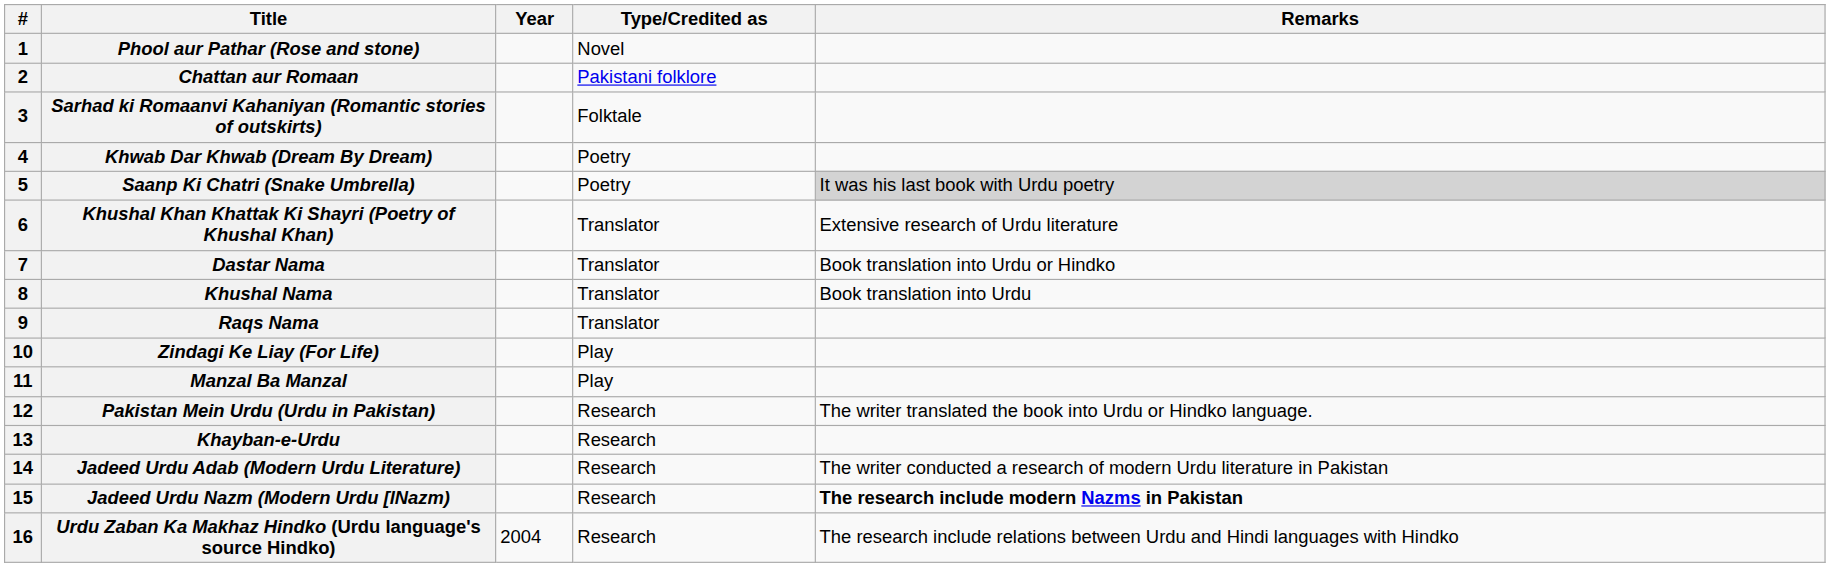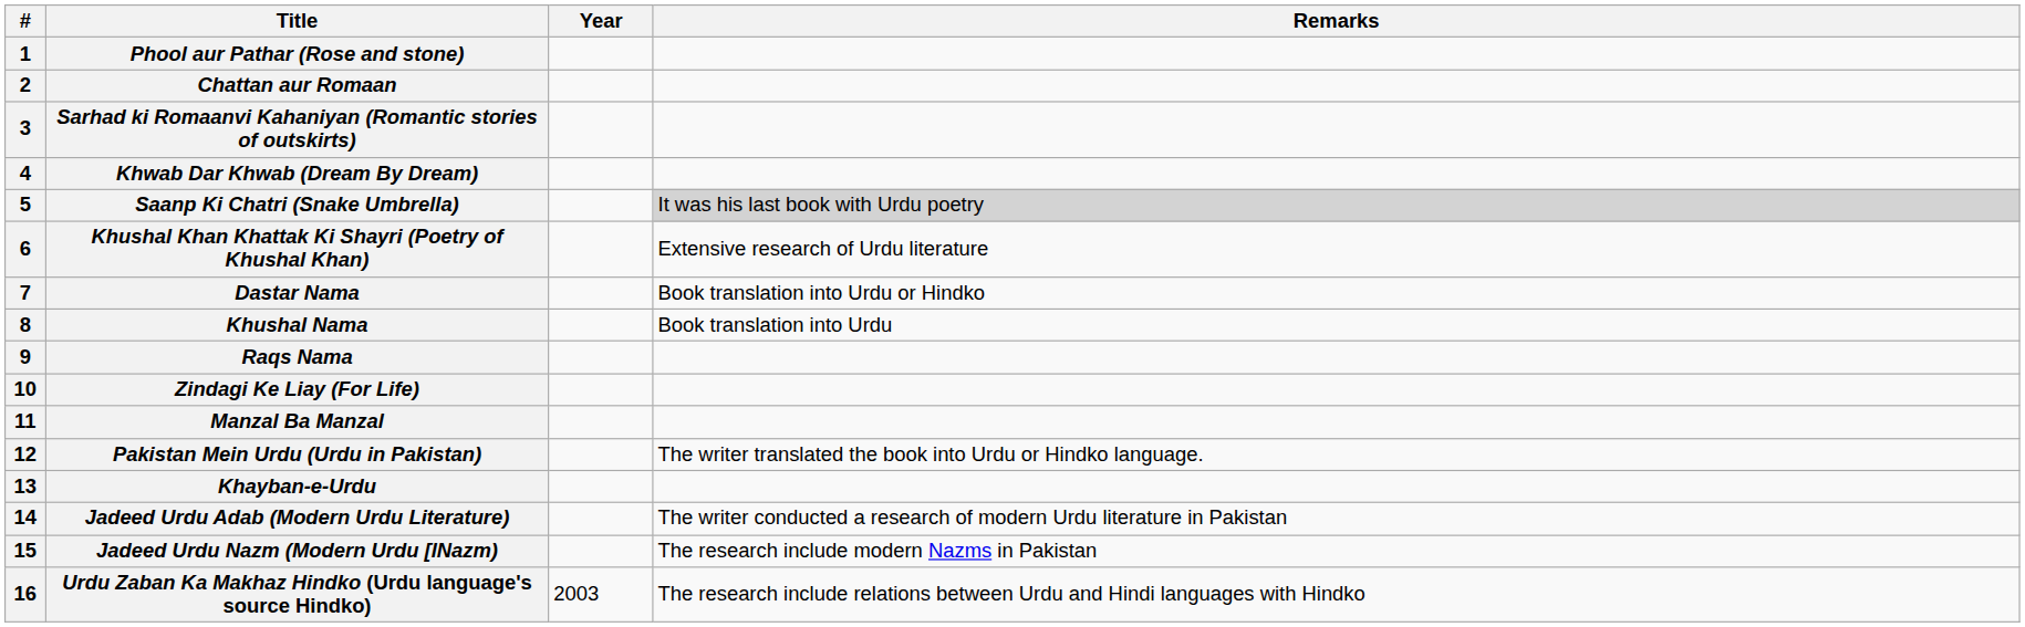- column: Type/Credited as | Novel | Pakistani folklore | Folktale | Poetry | Poetry | Translator | Translator | Translator | Translator | Play | Play | Research | Research | Research | Research | Research
Jadeed Urdu Nazm (Modern Urdu [lNazm) | Remarks: bold -> normal
Urdu Zaban Ka Makhaz Hindko (Urdu language's source Hindko) | Year: 2004 -> 2003
